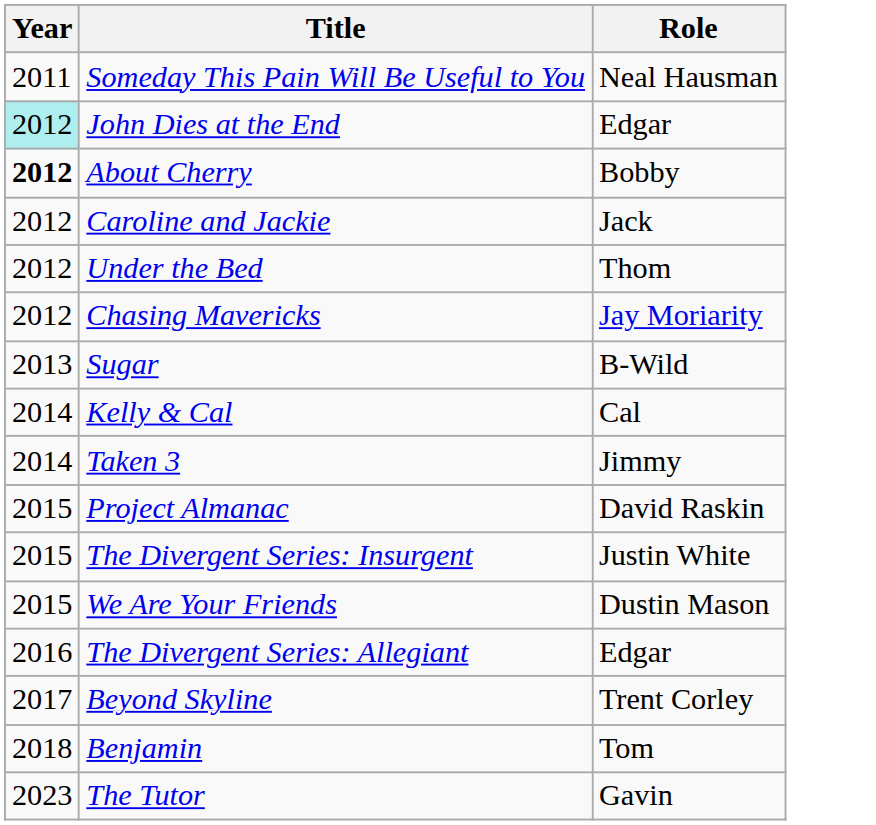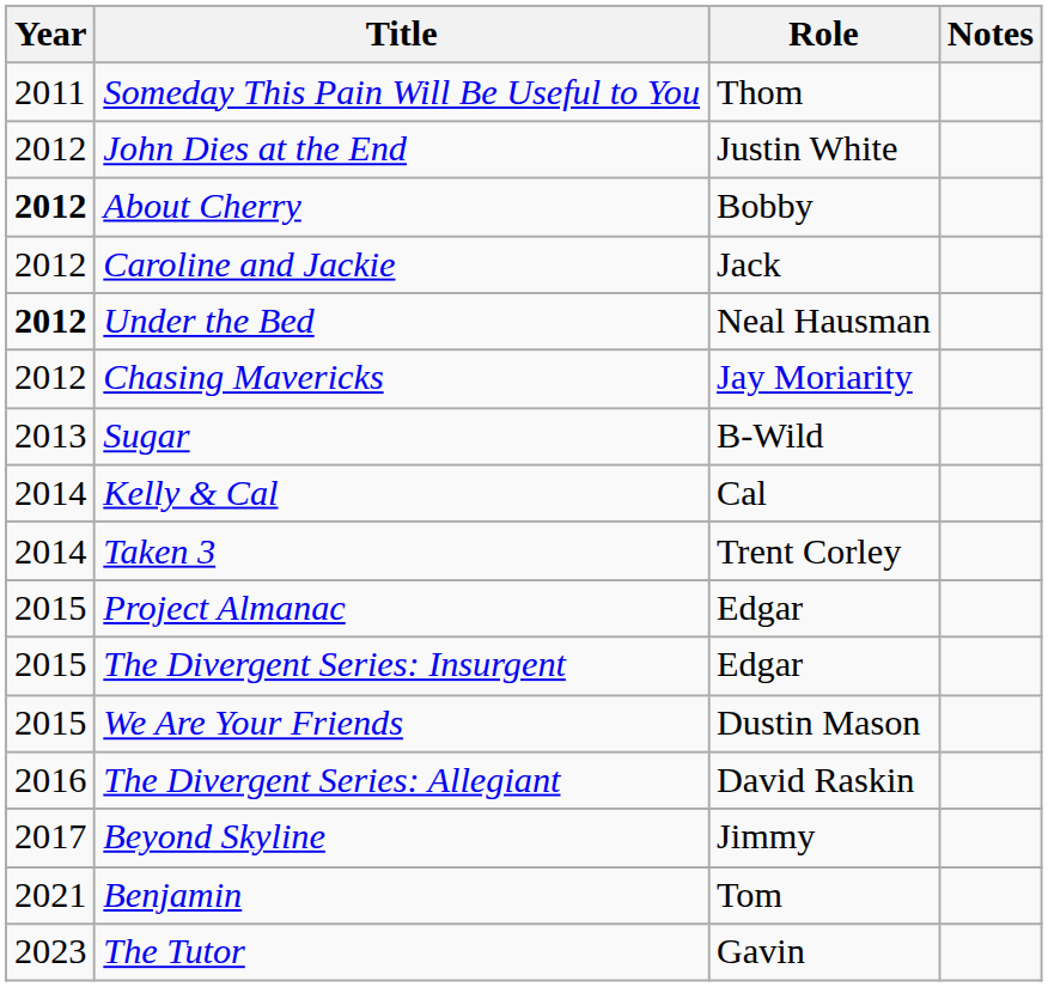+ column: Notes
Someday This Pain Will Be Useful to You | Role: Neal Hausman -> Thom
John Dies at the End | Year: paleturquoise background -> no background
John Dies at the End | Role: Edgar -> Justin White
Under the Bed | Year: normal -> bold
Under the Bed | Role: Thom -> Neal Hausman
Taken 3 | Role: Jimmy -> Trent Corley
Project Almanac | Role: David Raskin -> Edgar
The Divergent Series: Insurgent | Role: Justin White -> Edgar
The Divergent Series: Allegiant | Role: Edgar -> David Raskin
Beyond Skyline | Role: Trent Corley -> Jimmy
Benjamin | Year: 2018 -> 2021
